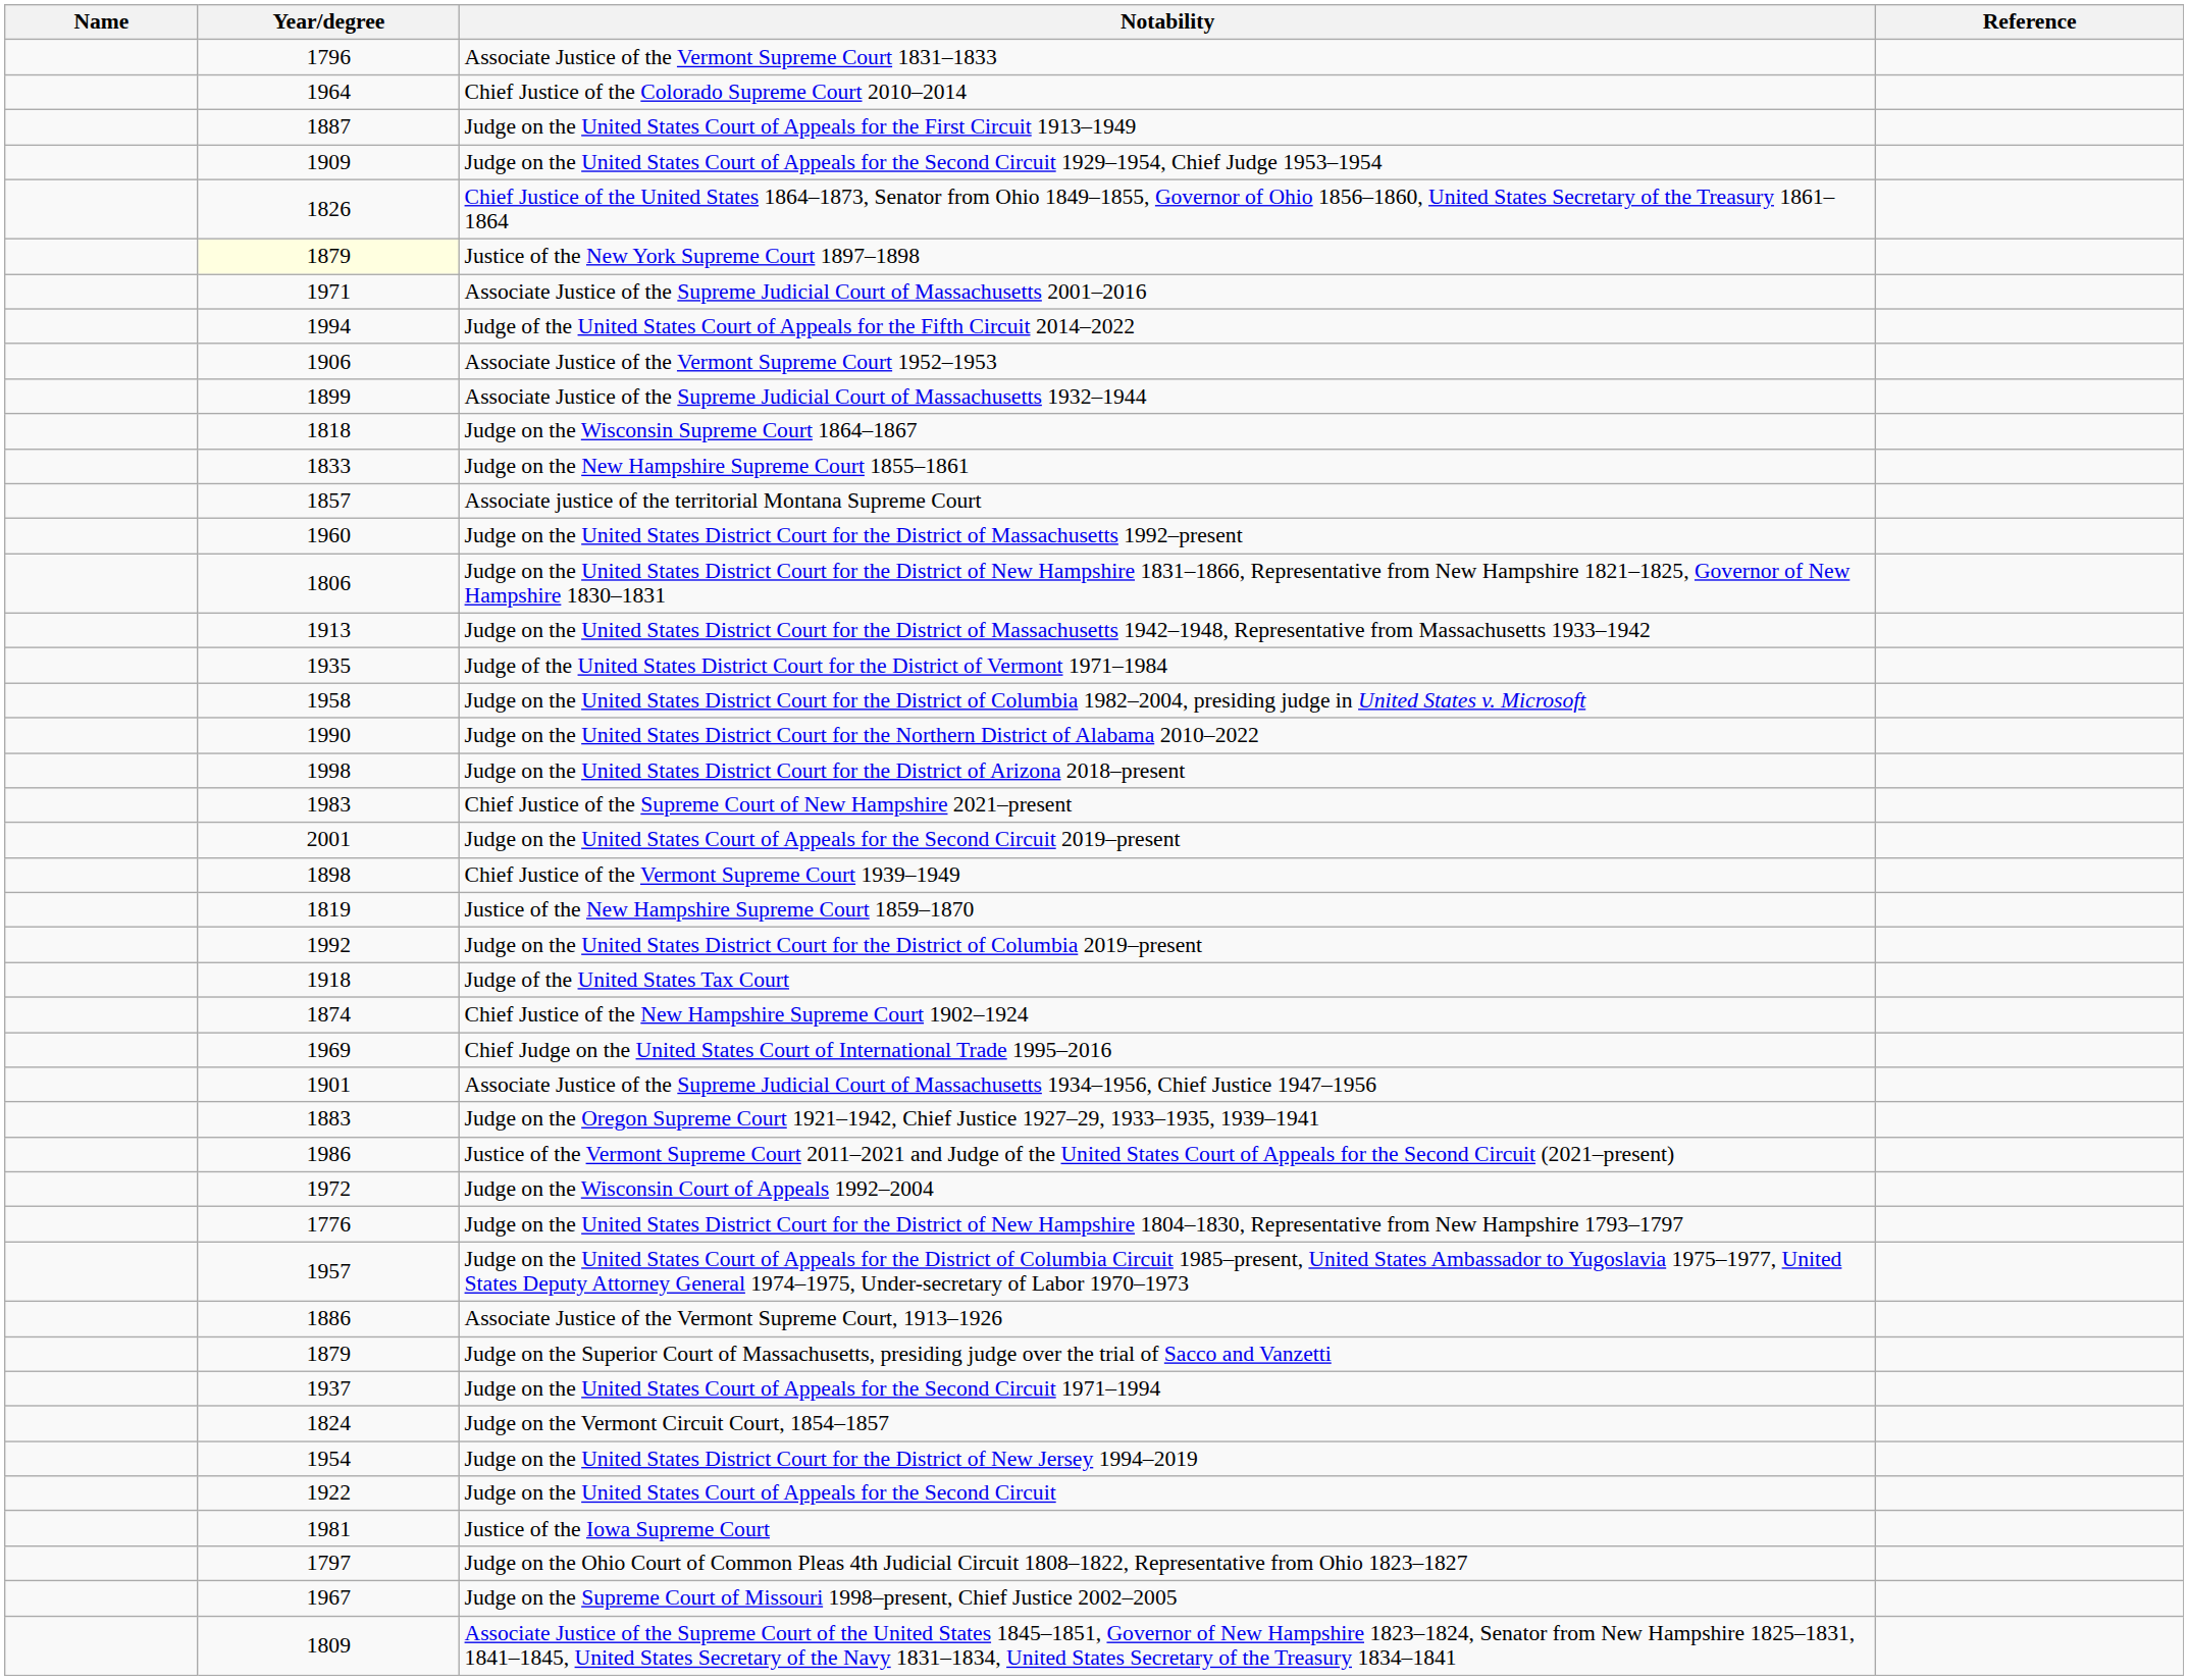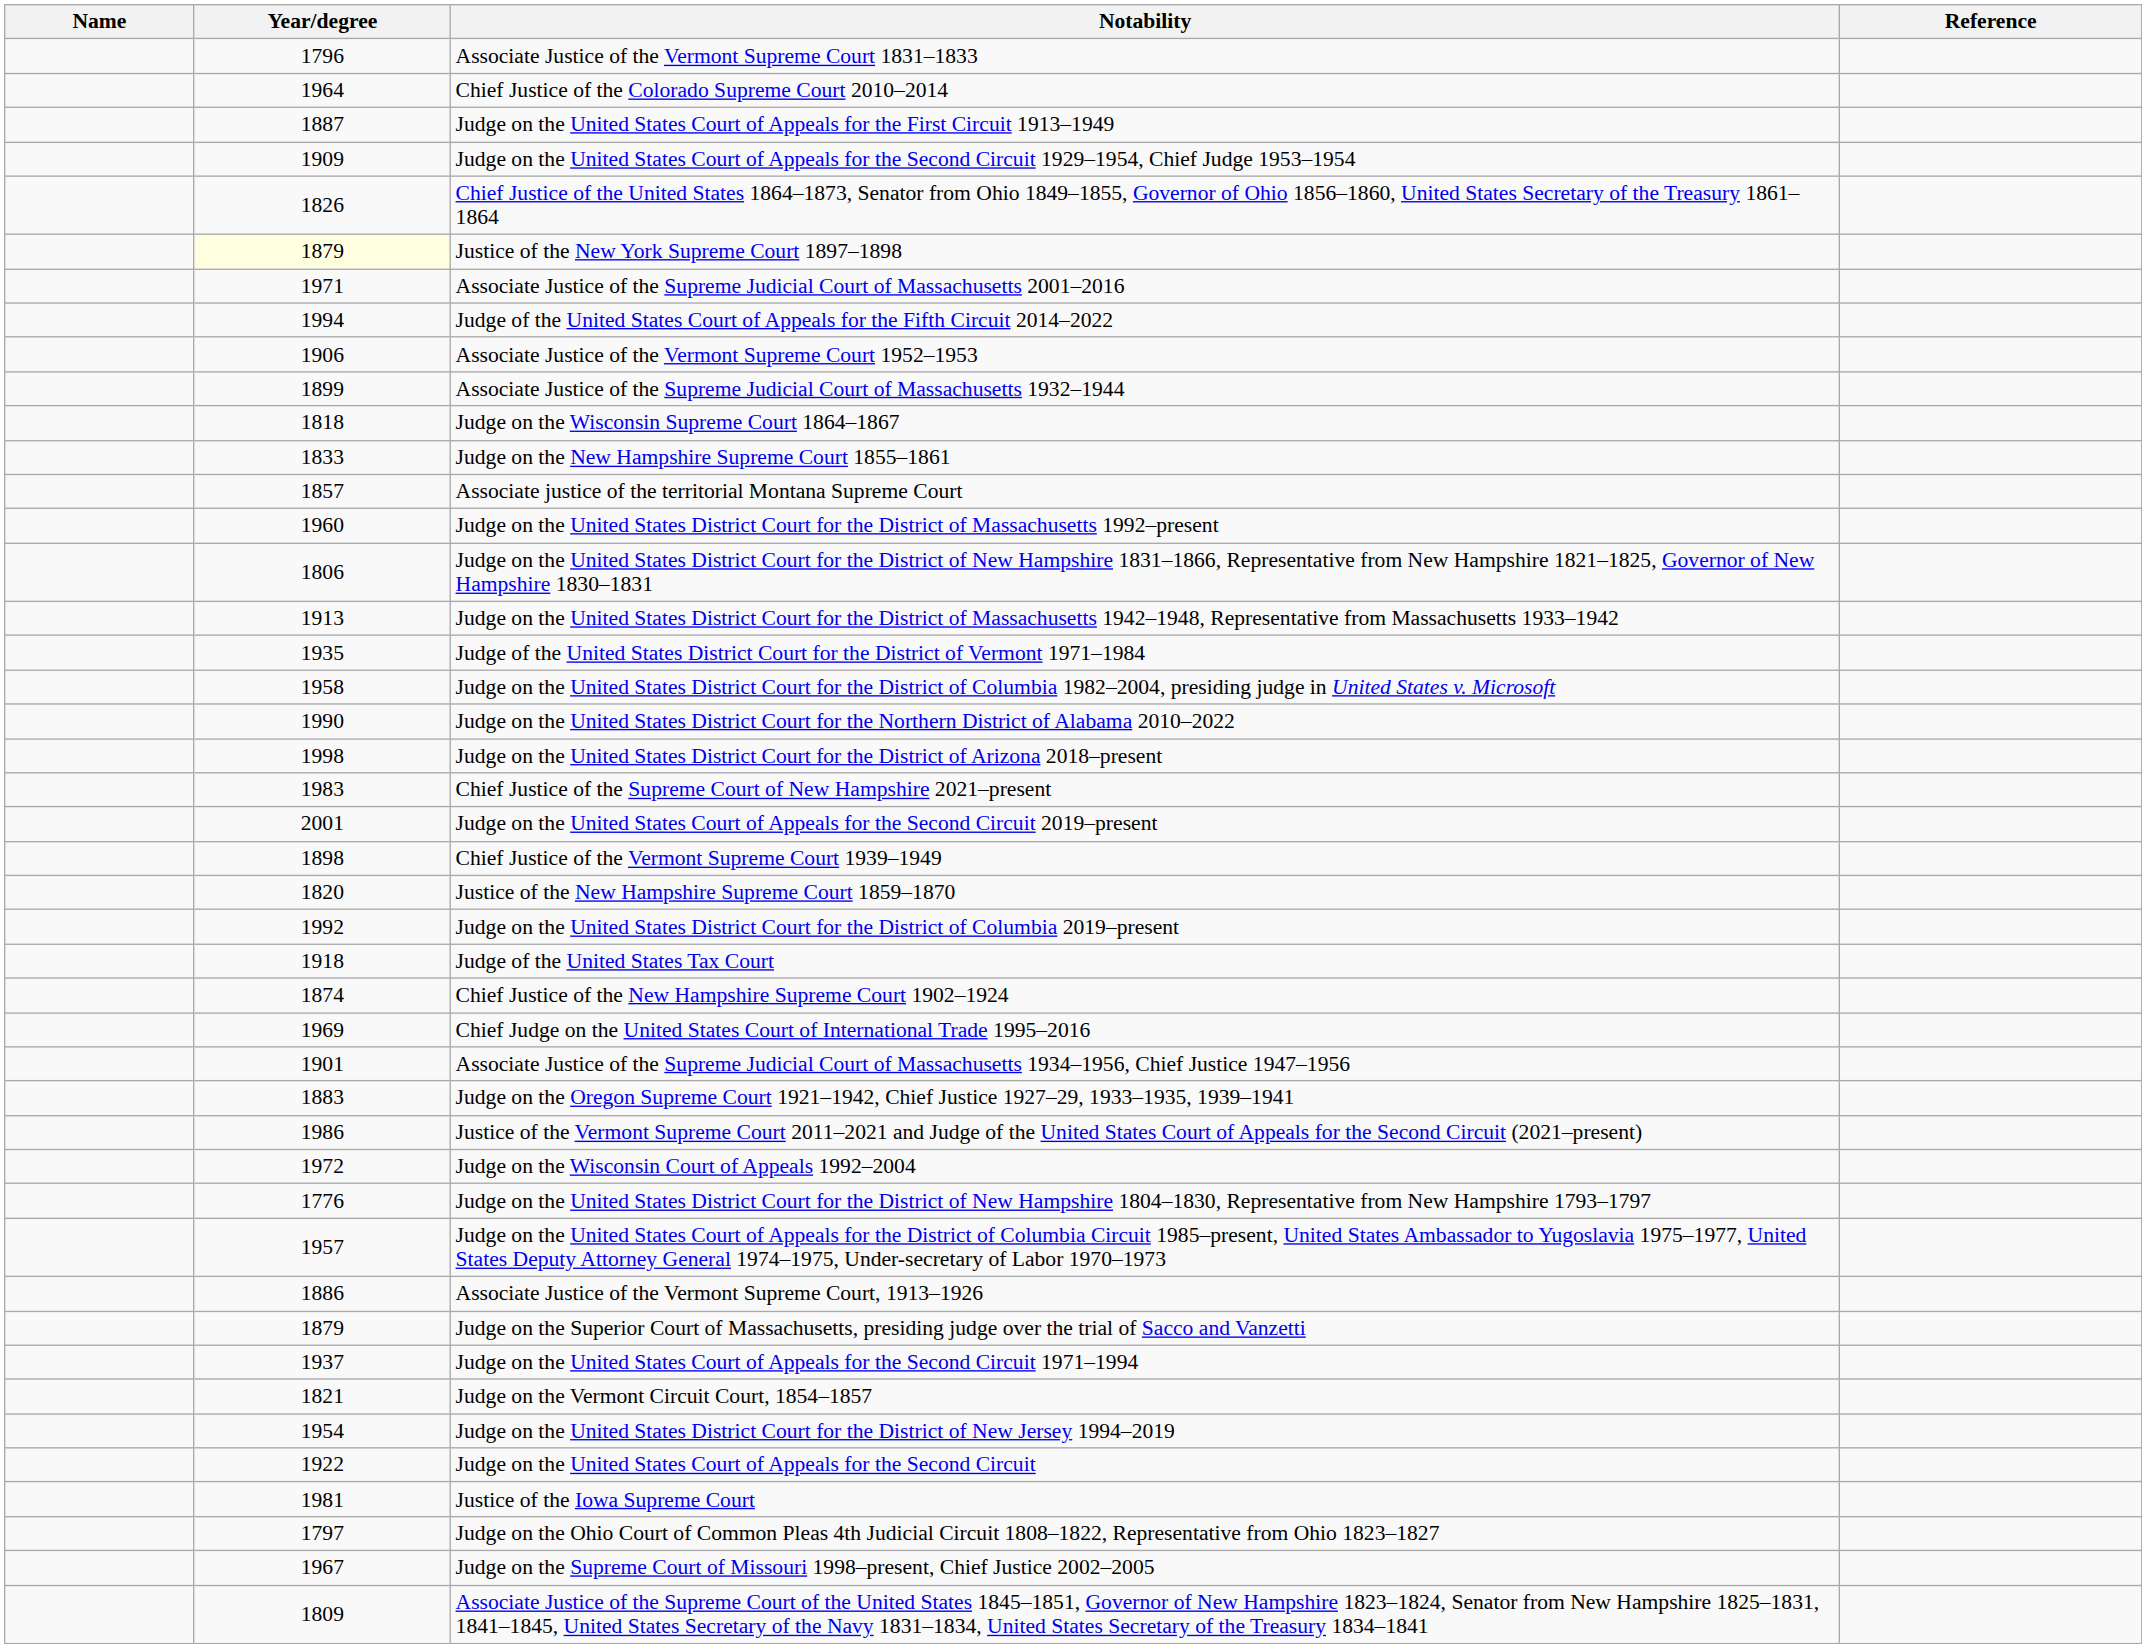Justice of the New Hampshire Supreme Court 1859–1870 | Year/degree: 1819 -> 1820
Judge on the Vermont Circuit Court, 1854–1857 | Year/degree: 1824 -> 1821
